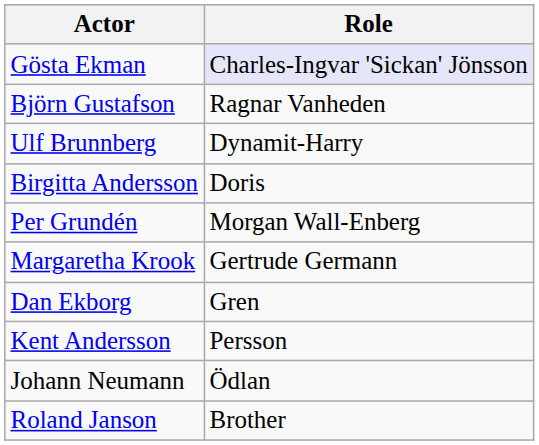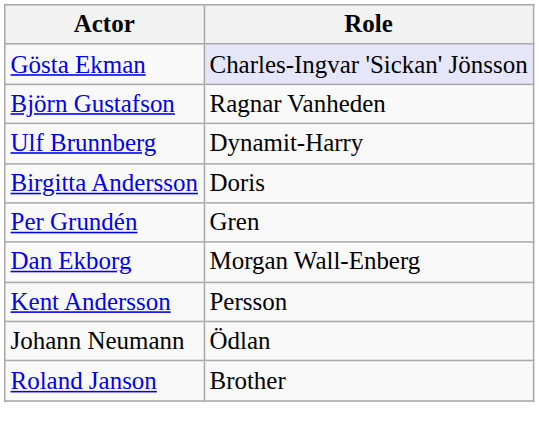Per Grundén | Role: Morgan Wall-Enberg -> Gren
- row: Margaretha Krook | Gertrude Germann
Dan Ekborg | Role: Gren -> Morgan Wall-Enberg
